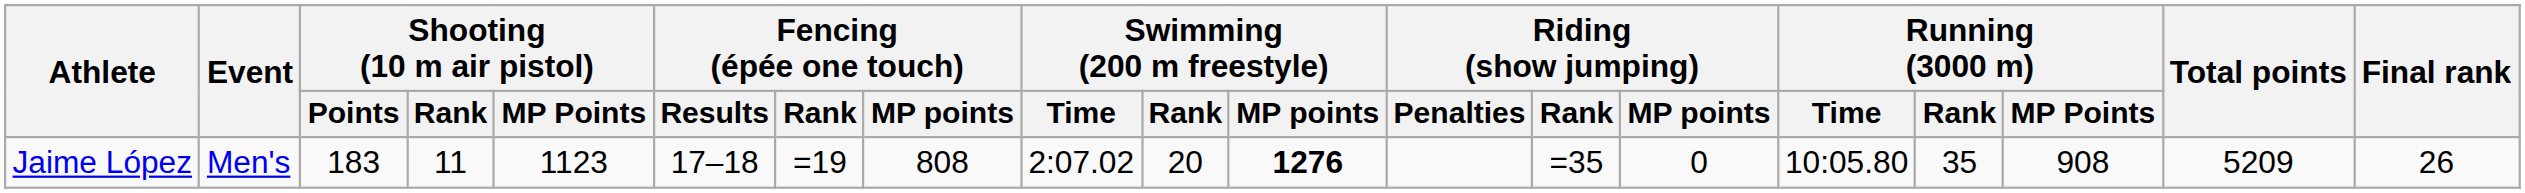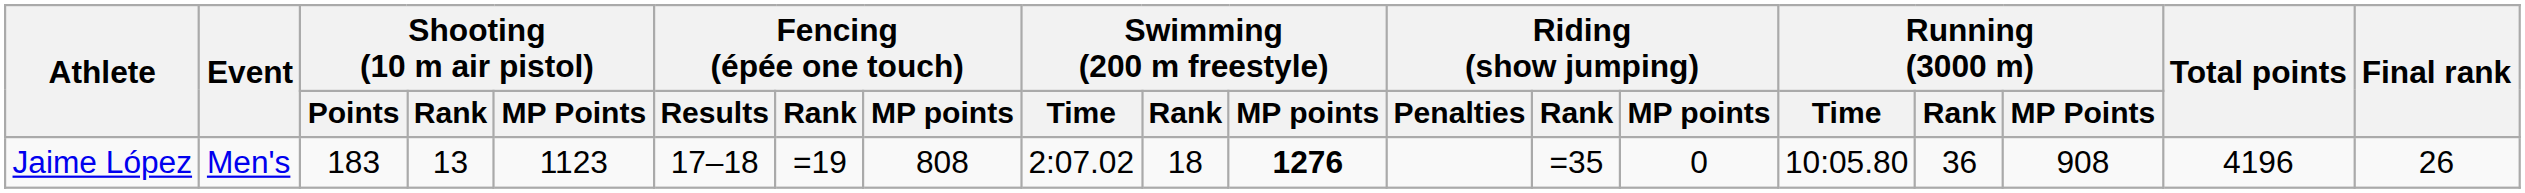Jaime López | Shooting (10 m air pistol) / Rank: 11 -> 13
Jaime López | Swimming (200 m freestyle) / Rank: 20 -> 18
Jaime López | Running (3000 m) / Rank: 35 -> 36
Jaime López | Total points: 5209 -> 4196
